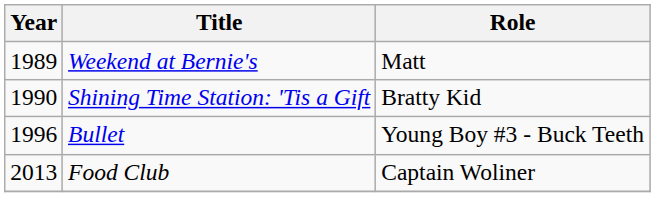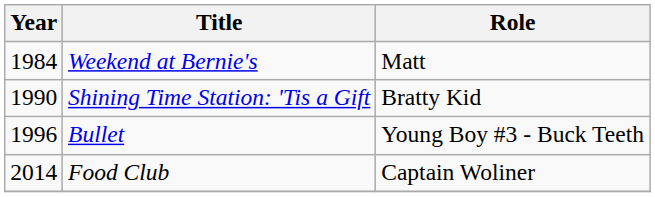Weekend at Bernie's | Year: 1989 -> 1984
Food Club | Year: 2013 -> 2014
